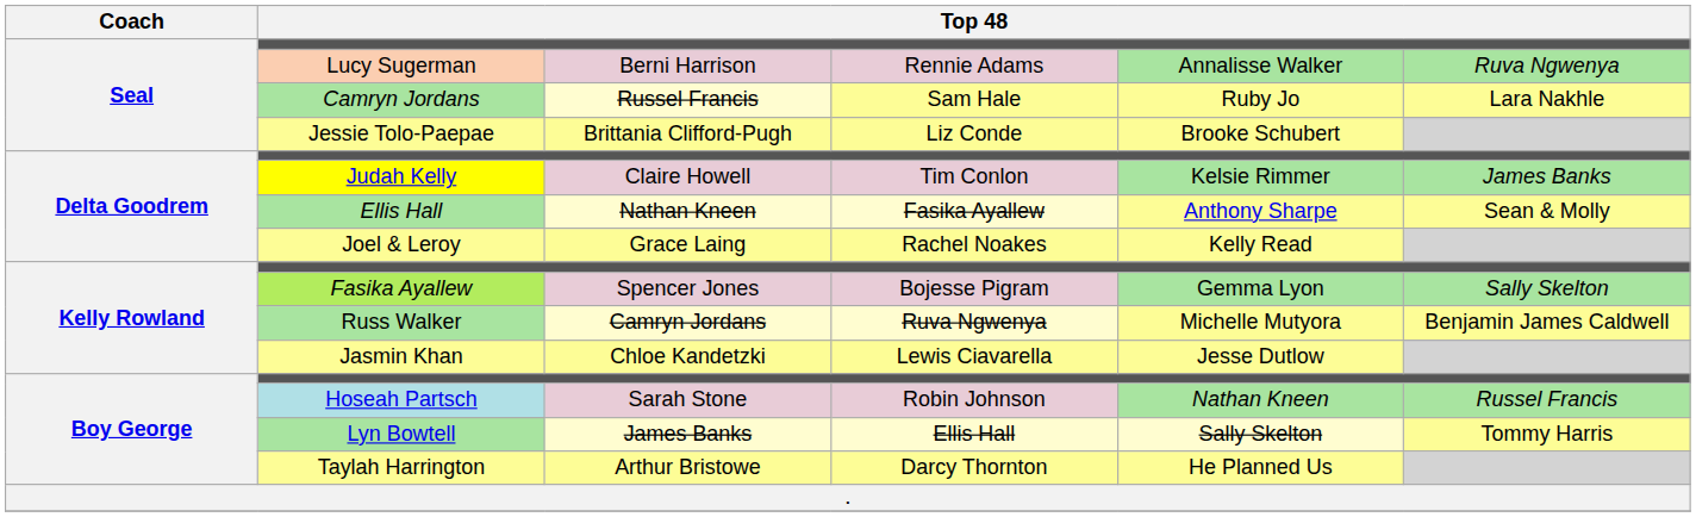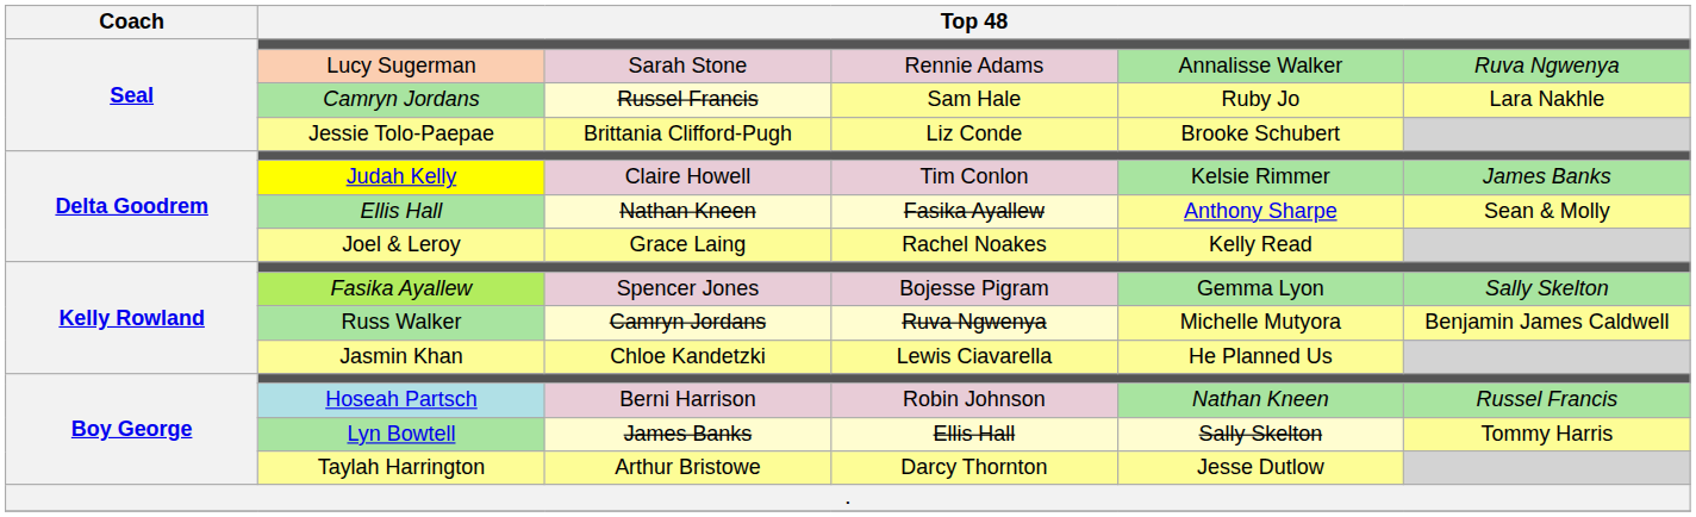Lucy Sugerman | column 3: Berni Harrison -> Sarah Stone
Jasmin Khan | column 5: Jesse Dutlow -> He Planned Us
Hoseah Partsch | column 3: Sarah Stone -> Berni Harrison
Taylah Harrington | column 5: He Planned Us -> Jesse Dutlow
